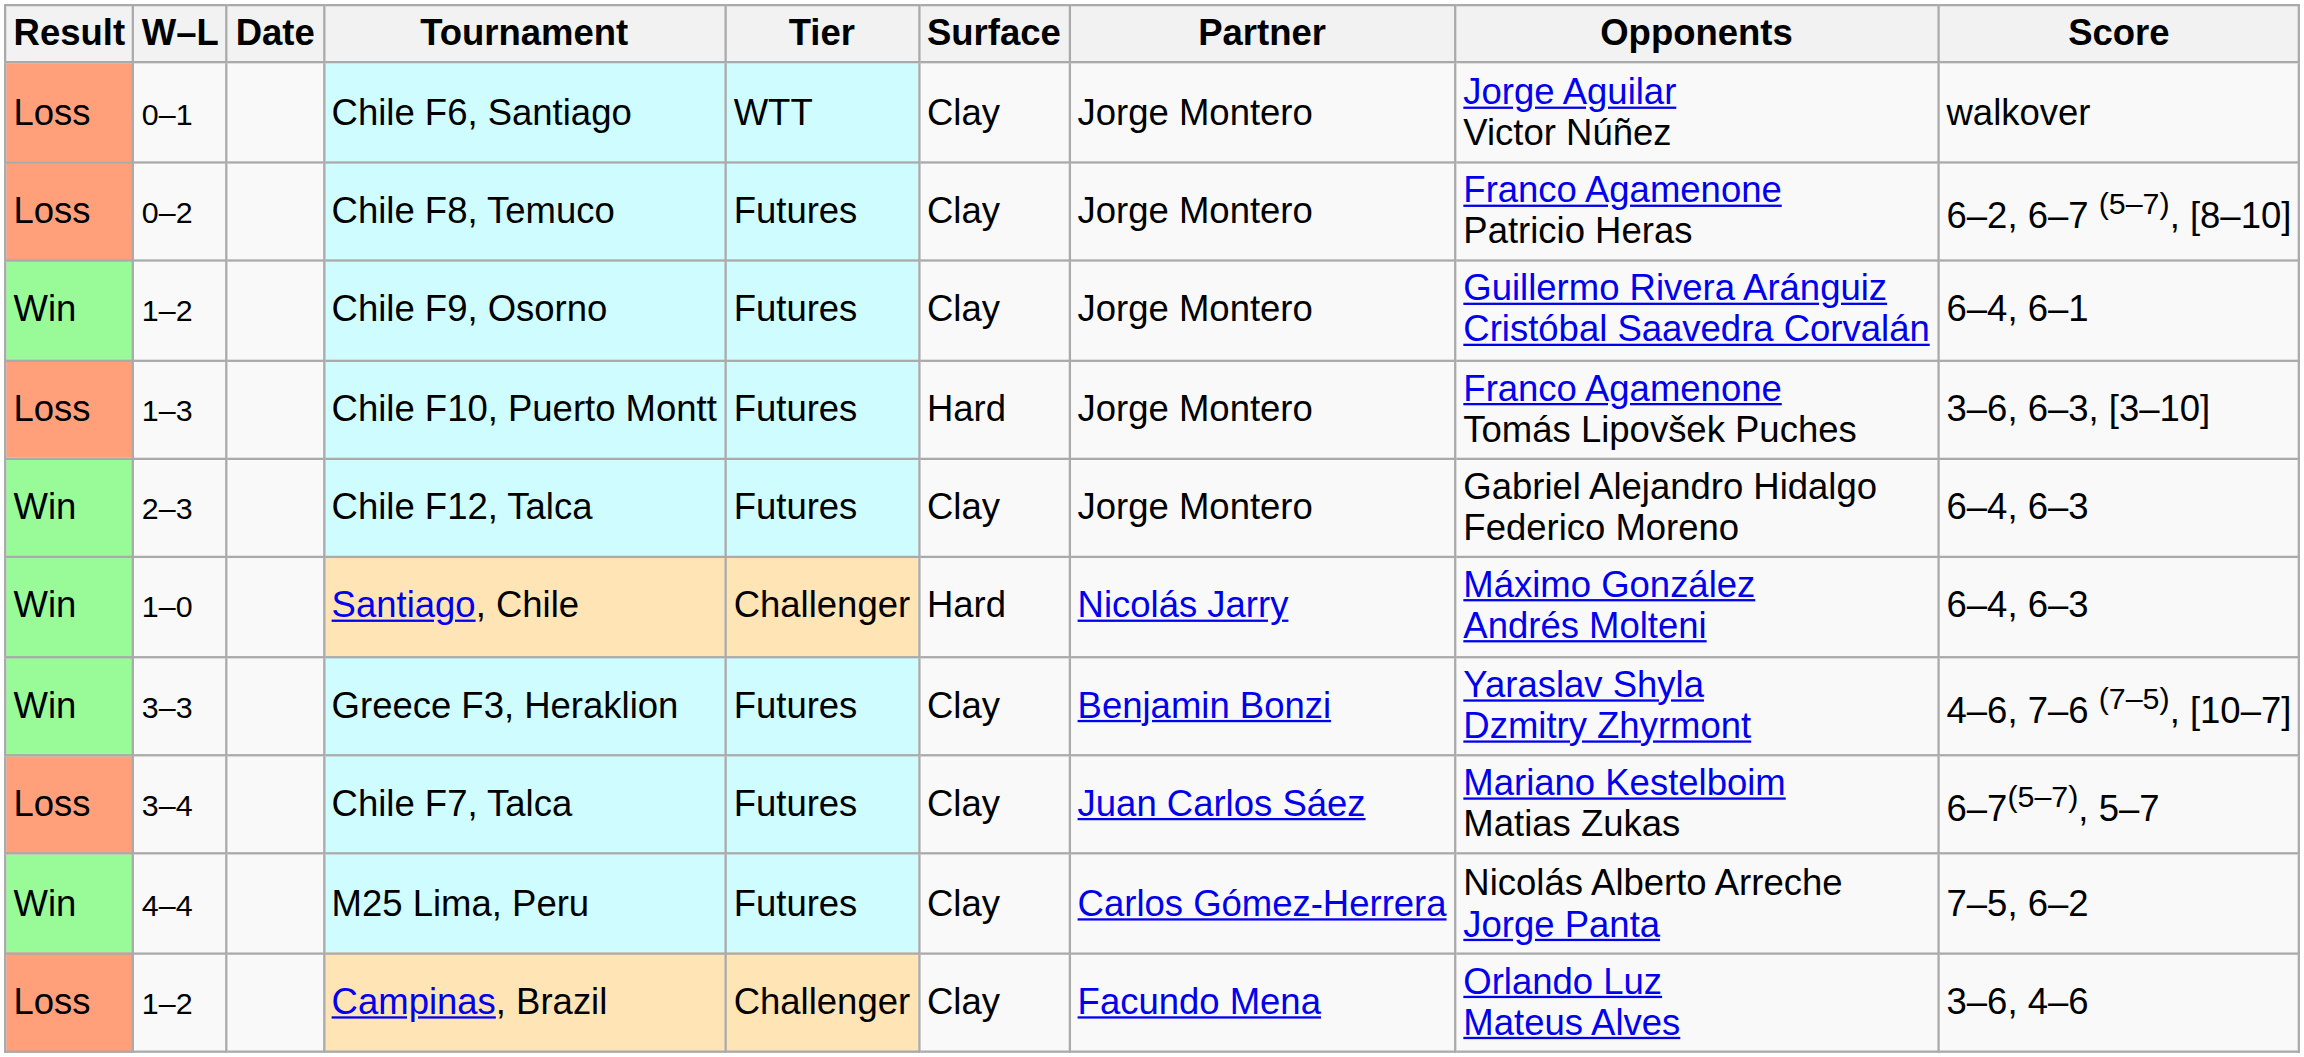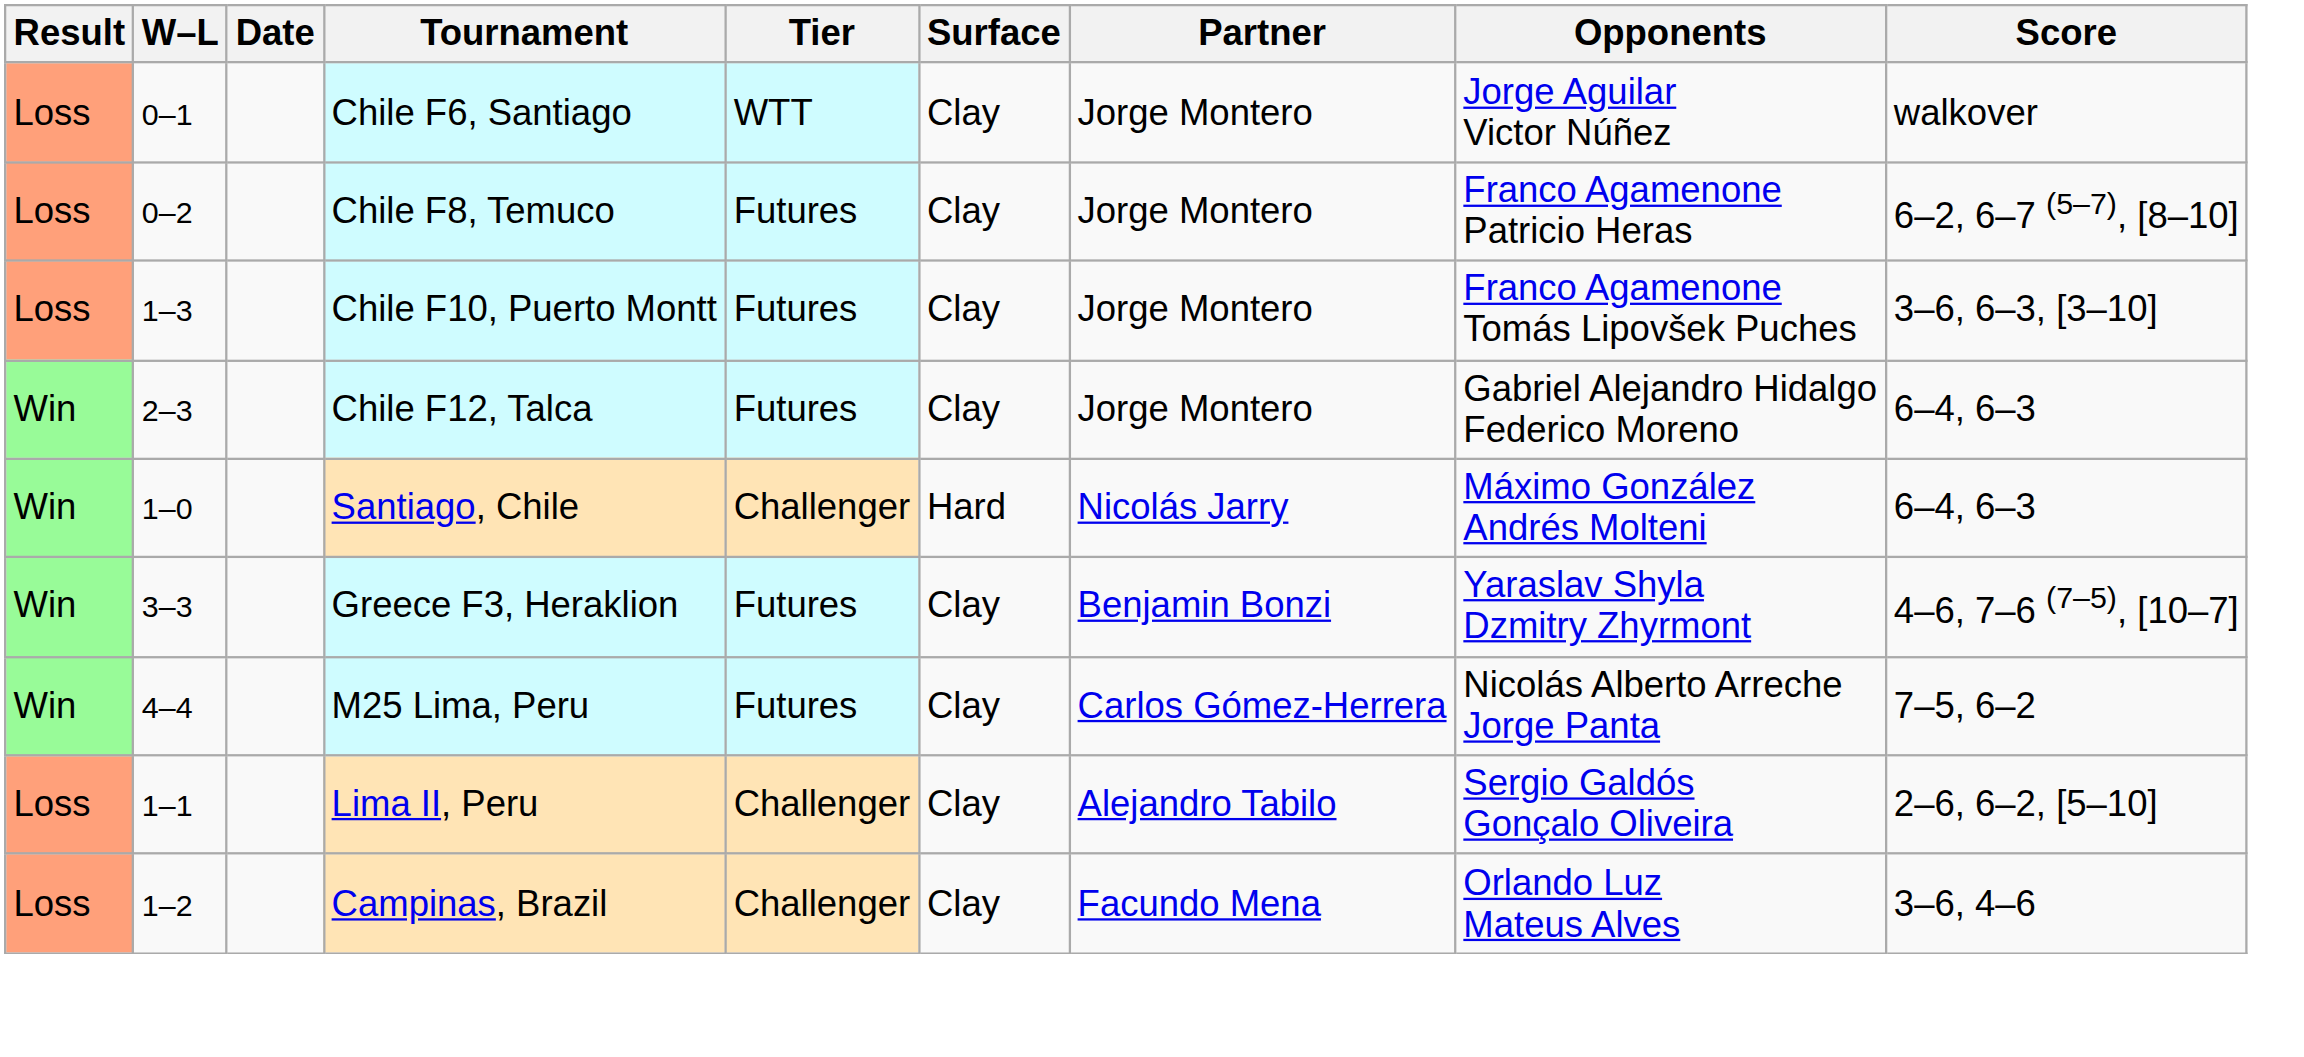- row: Win | 1–2 | Chile F9, Osorno | Futures | Clay | Jorge Montero | Guillermo Rivera Aránguiz Cristóbal Saavedra Corvalán | 6–4, 6–1
Chile F10, Puerto Montt | Surface: Hard -> Clay
- row: Loss | 3–4 | Chile F7, Talca | Futures | Clay | Juan Carlos Sáez | Mariano Kestelboim Matias Zukas | 6–7(5–7), 5–7
+ row: Loss | 1–1 | Lima II, Peru | Challenger | Clay | Alejandro Tabilo | Sergio Galdós Gonçalo Oliveira | 2–6, 6–2, [5–10]
